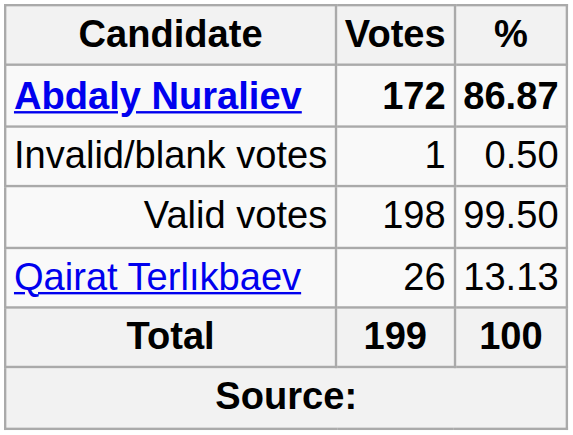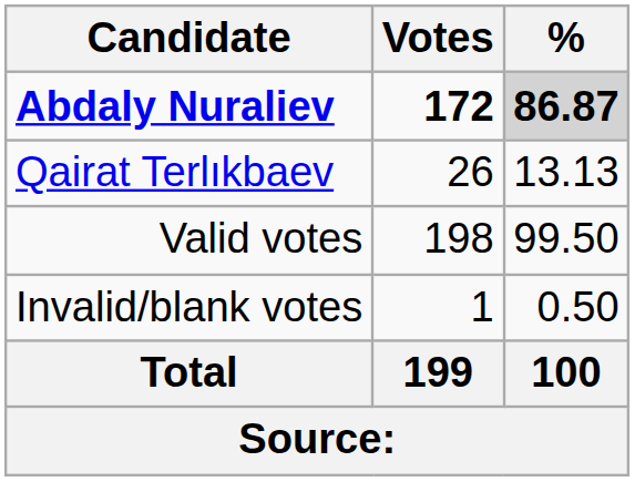Abdaly Nuraliev | %: no background -> lightgrey background
rows swapped: Qairat Terlıkbaev <-> Invalid/blank votes
